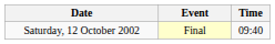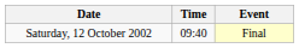columns swapped: Time <-> Event
